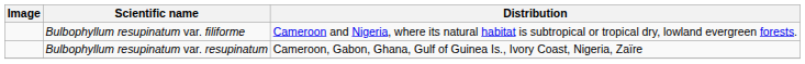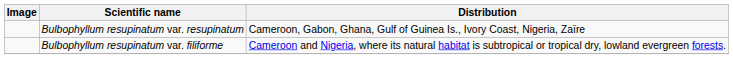rows swapped: Bulbophyllum resupinatum var. resupinatum <-> Bulbophyllum resupinatum var. filiforme
